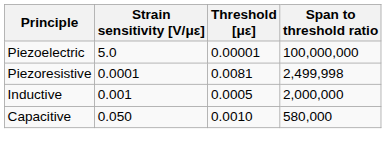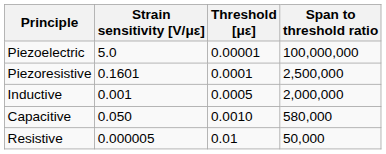Piezoresistive | Strain sensitivity [V/με]: 0.0001 -> 0.1601
Piezoresistive | Threshold [με]: 0.0081 -> 0.0001
Piezoresistive | Span to threshold ratio: 2,499,998 -> 2,500,000
+ row: Resistive | 0.000005 | 0.01 | 50,000
